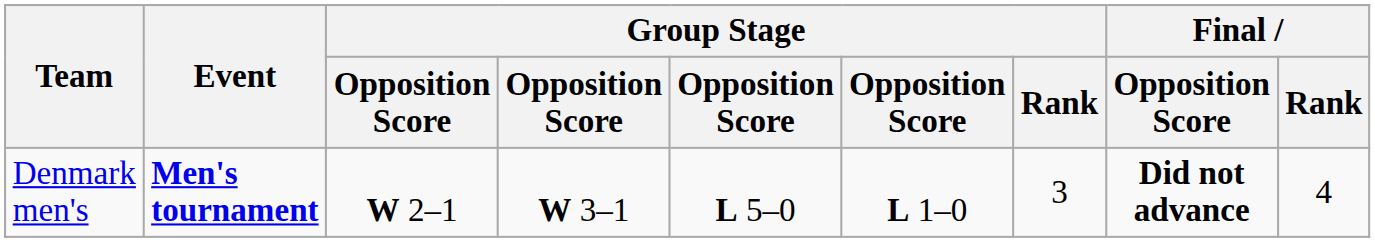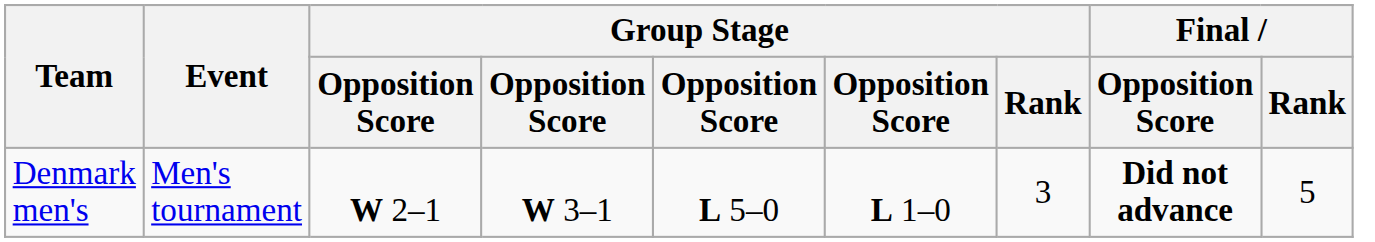Denmark men's | Event: bold -> normal
Denmark men's | Final / Rank: 4 -> 5
